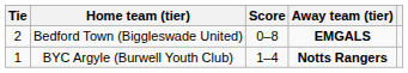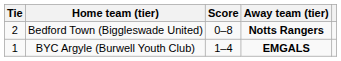Bedford Town (Biggleswade United) | Away team (tier): EMGALS -> Notts Rangers
BYC Argyle (Burwell Youth Club) | Away team (tier): Notts Rangers -> EMGALS
